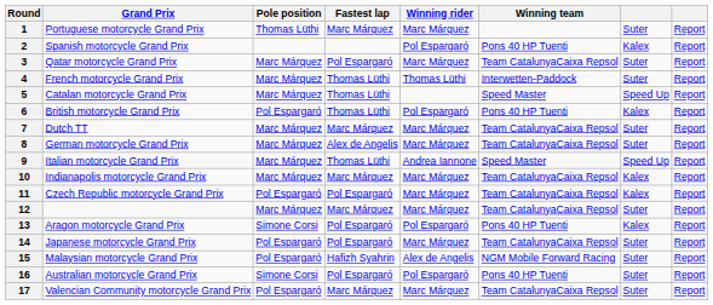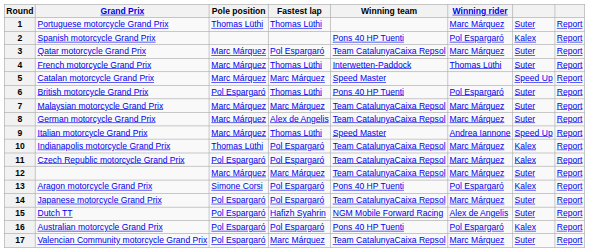columns swapped: Winning rider <-> Winning team
1 | Fastest lap: Marc Márquez -> Thomas Lüthi
5 | Fastest lap: Thomas Lüthi -> Marc Márquez
6 | column 7: Kalex -> Suter
7 | Grand Prix: Dutch TT -> Malaysian motorcycle Grand Prix
10 | Pole position: Marc Márquez -> Thomas Lüthi
10 | Fastest lap: Marc Márquez -> Pol Espargaró
15 | Grand Prix: Malaysian motorcycle Grand Prix -> Dutch TT
16 | Pole position: Simone Corsi -> Pol Espargaró
16 | column 7: Suter -> Kalex
